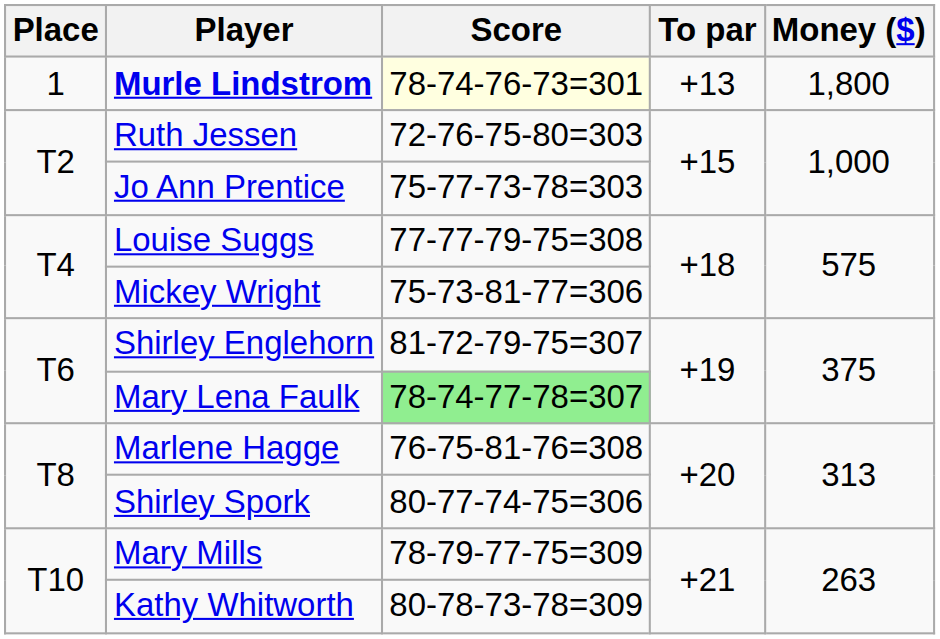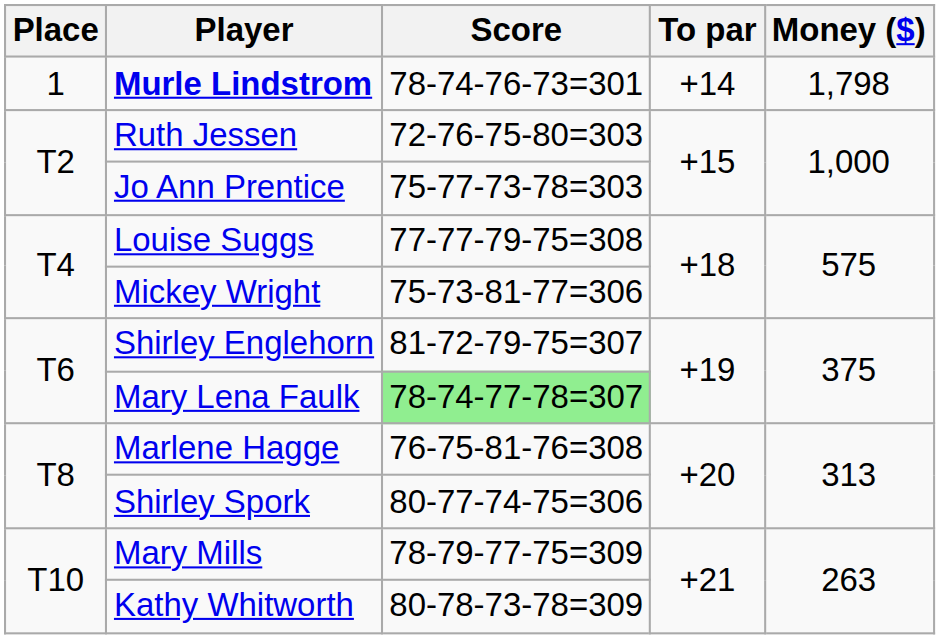Murle Lindstrom | Score: lightyellow background -> no background
Murle Lindstrom | To par: +13 -> +14
Murle Lindstrom | Money ($): 1,800 -> 1,798
